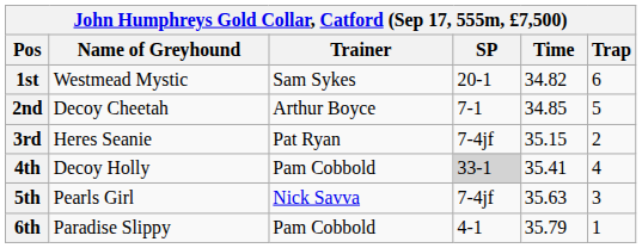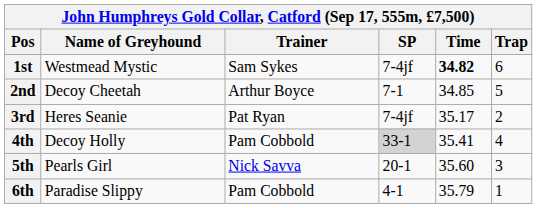1st | SP: 20-1 -> 7-4jf
1st | Time: normal -> bold
3rd | Time: 35.15 -> 35.17
5th | SP: 7-4jf -> 20-1
5th | Time: 35.63 -> 35.60
